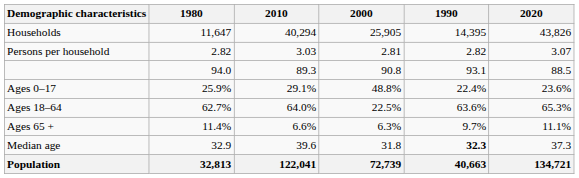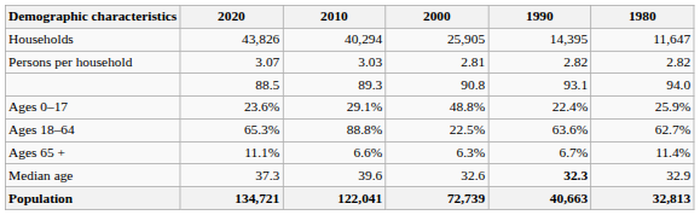columns swapped: 2020 <-> 1980
Ages 18–64 | 2010: 64.0% -> 88.8%
Ages 65 + | 1990: 9.7% -> 6.7%
Median age | 2000: 31.8 -> 32.6
